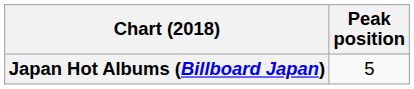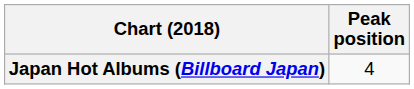Japan Hot Albums (Billboard Japan) | Peak position: 5 -> 4
